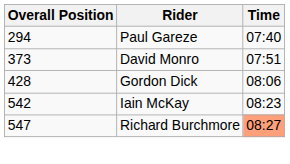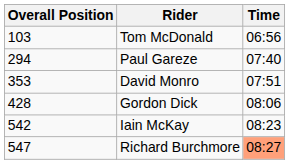+ row: 103 | Tom McDonald | 06:56
David Monro | Overall Position: 373 -> 353
